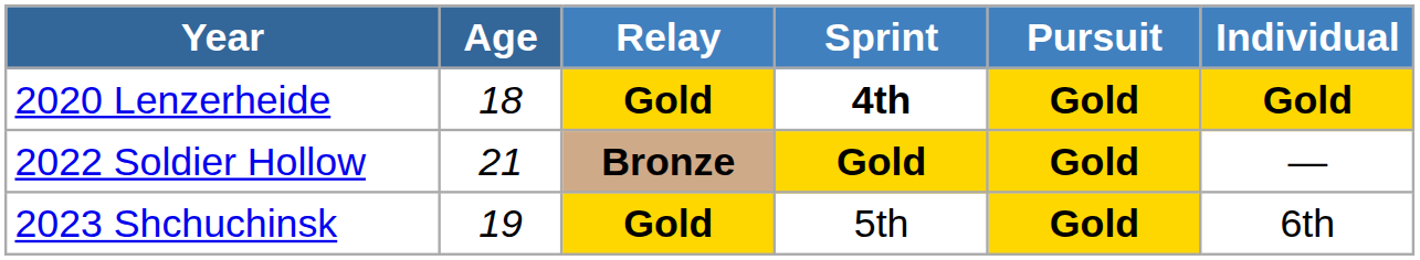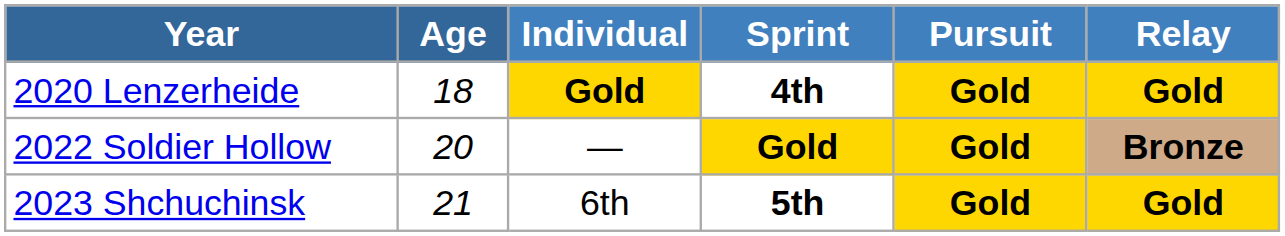columns swapped: Individual <-> Relay
2022 Soldier Hollow | Age: 21 -> 20
2023 Shchuchinsk | Age: 19 -> 21
2023 Shchuchinsk | Sprint: normal -> bold
